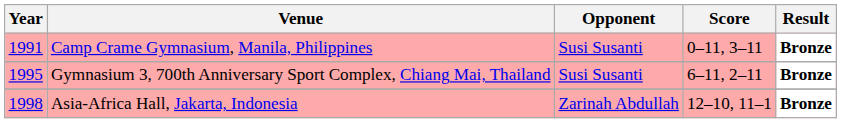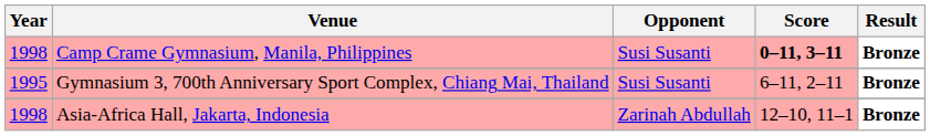Camp Crame Gymnasium, Manila, Philippines | Year: 1991 -> 1998
Camp Crame Gymnasium, Manila, Philippines | Score: normal -> bold
